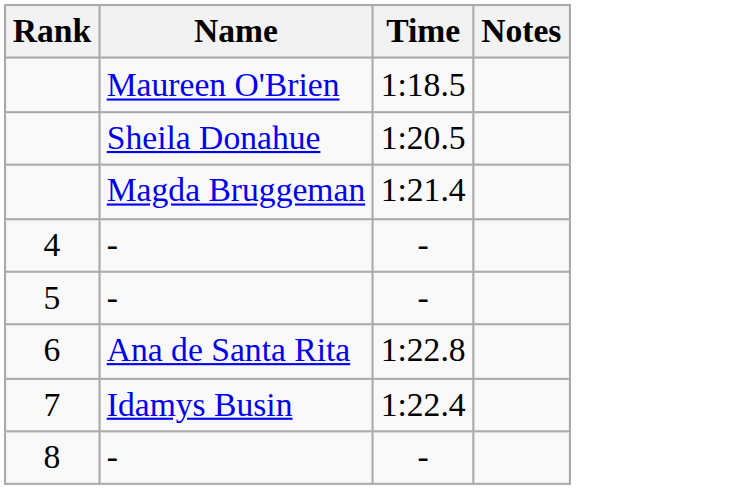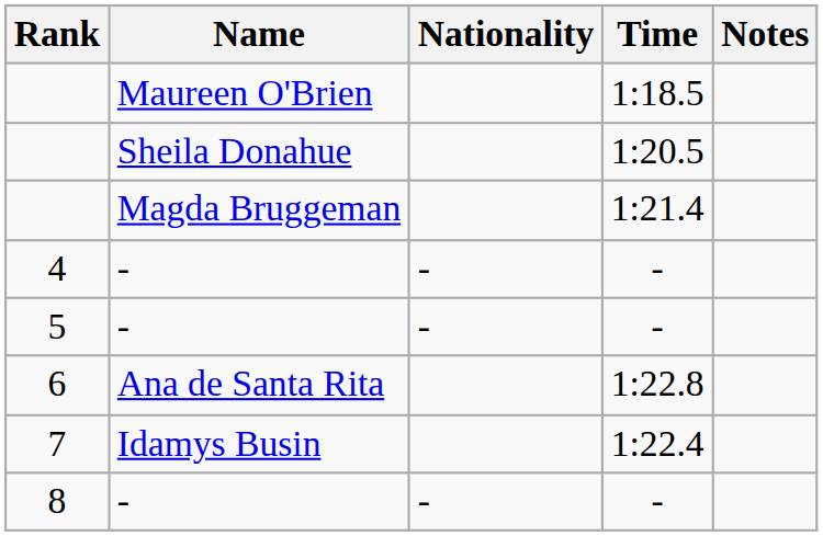+ column: Nationality | - | - | -
